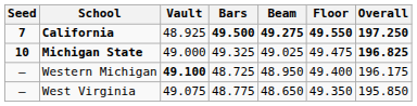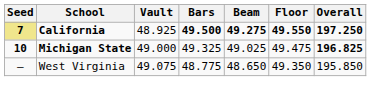California | Seed: no background -> khaki background
- row: – | Western Michigan | 49.100 | 48.725 | 48.950 | 49.400 | 196.175
